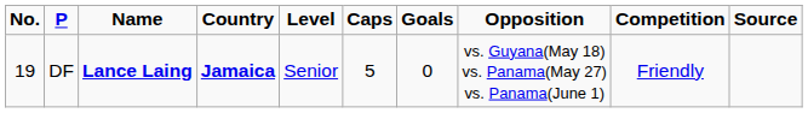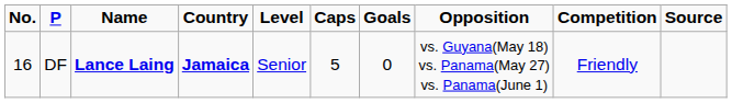DF | No.: 19 -> 16
